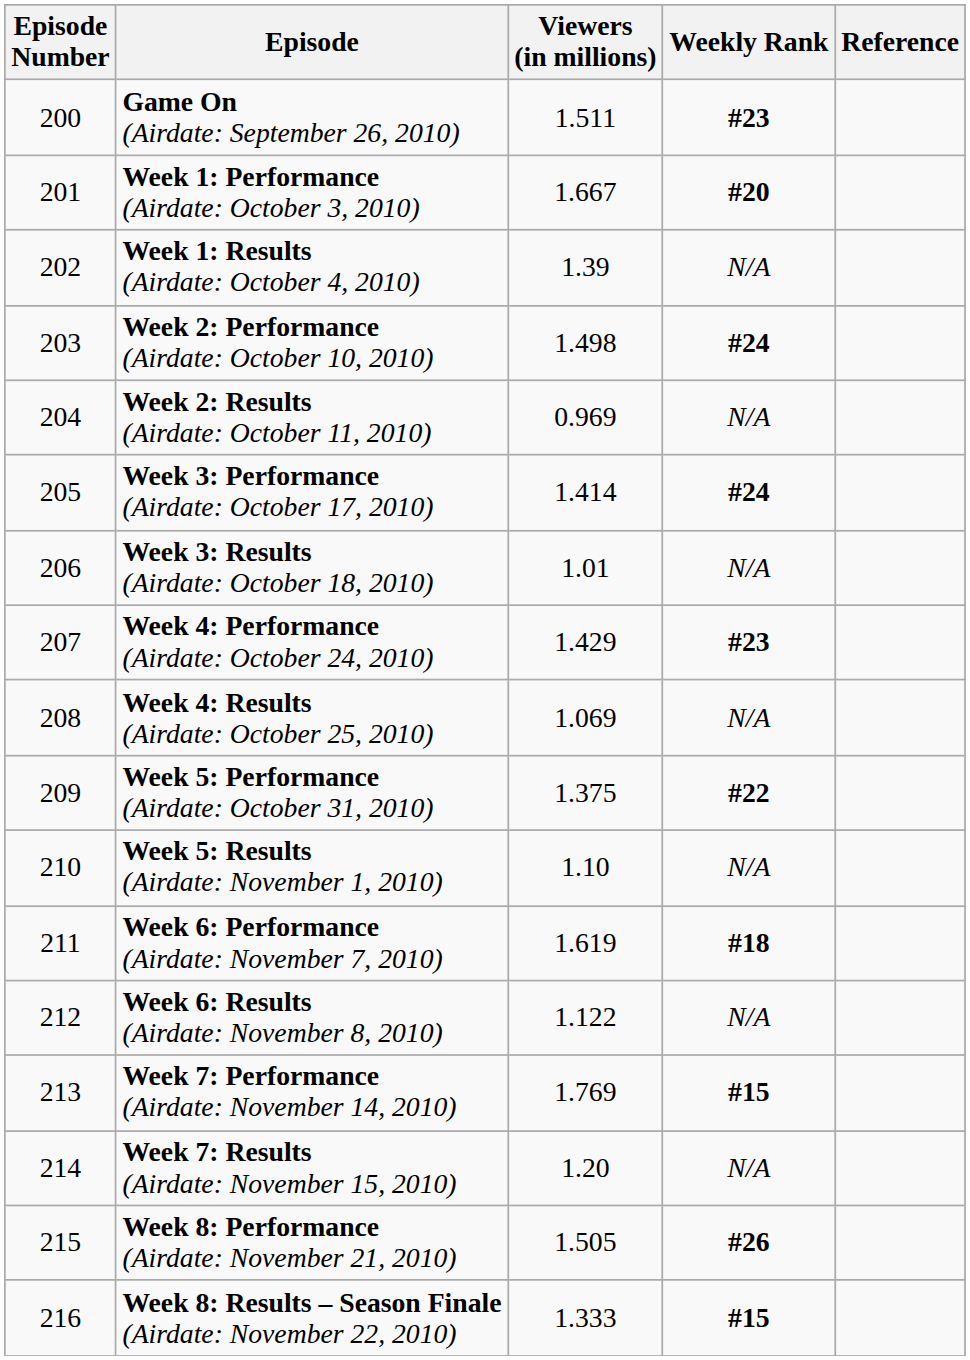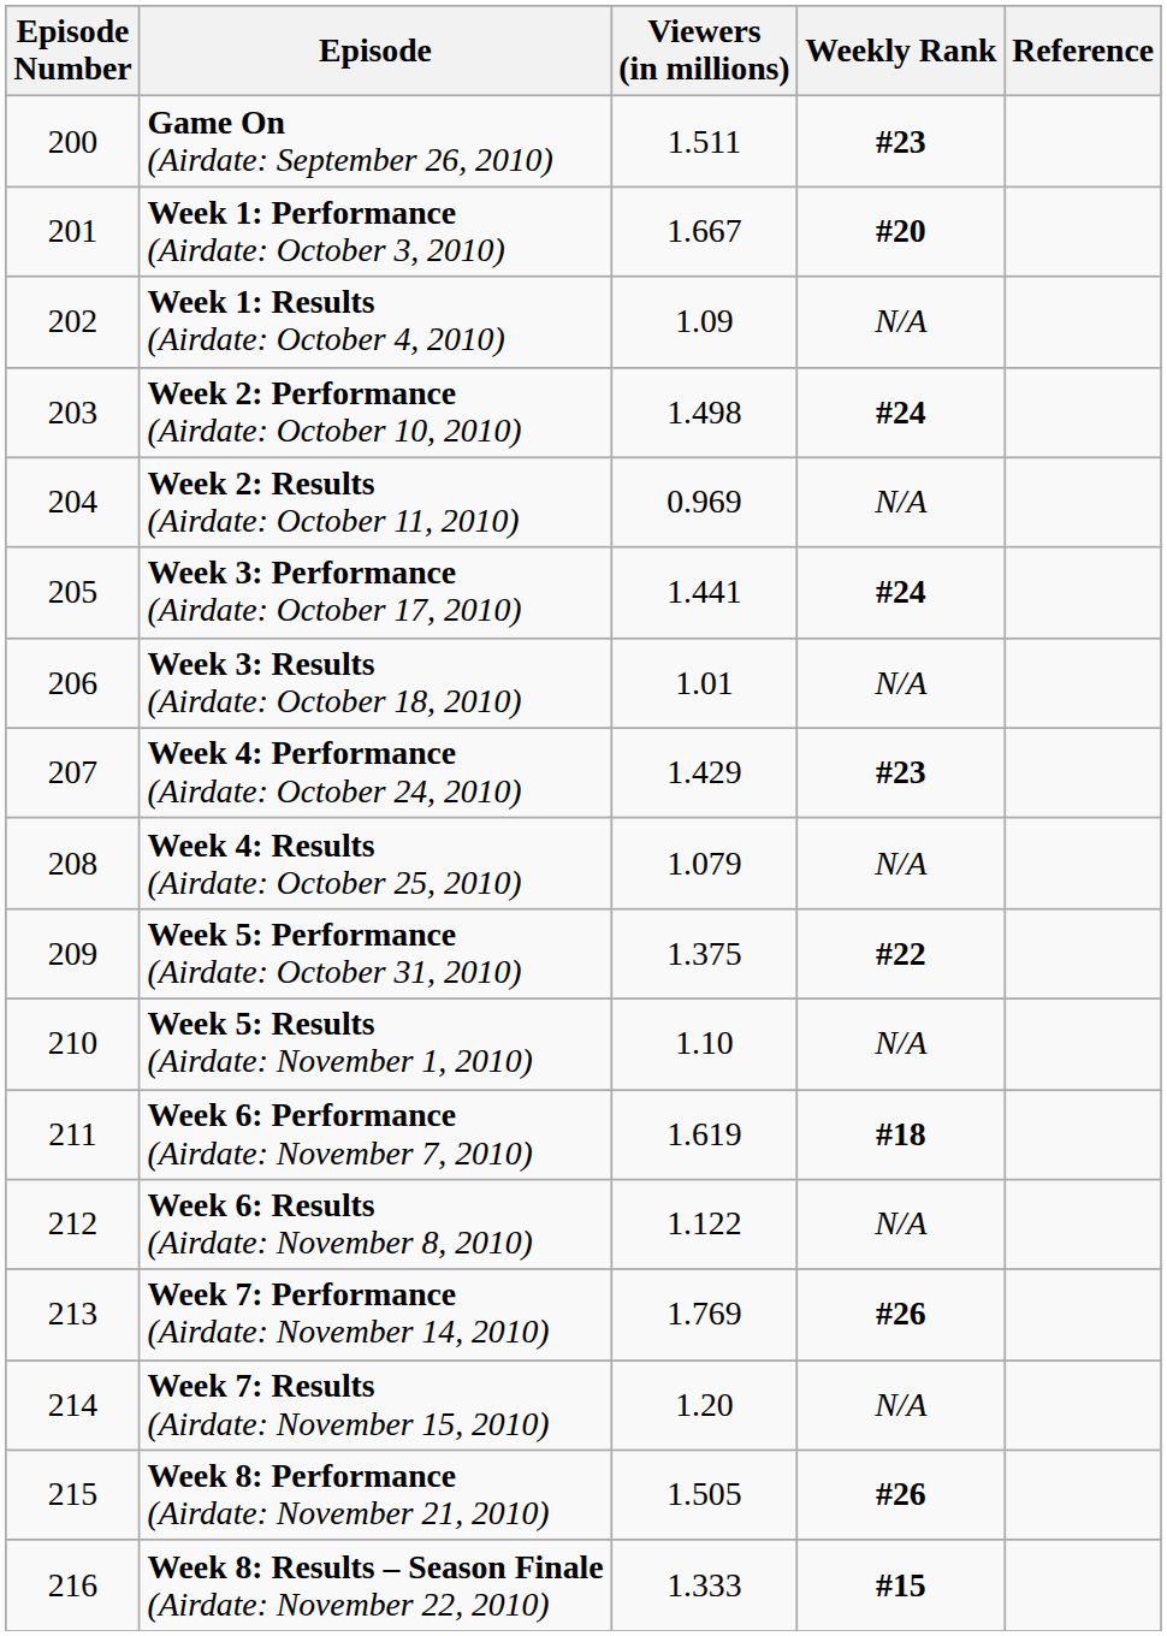Week 1: Results (Airdate: October 4, 2010) | Viewers (in millions): 1.39 -> 1.09
Week 3: Performance (Airdate: October 17, 2010) | Viewers (in millions): 1.414 -> 1.441
Week 4: Results (Airdate: October 25, 2010) | Viewers (in millions): 1.069 -> 1.079
Week 7: Performance (Airdate: November 14, 2010) | Weekly Rank: #15 -> #26
